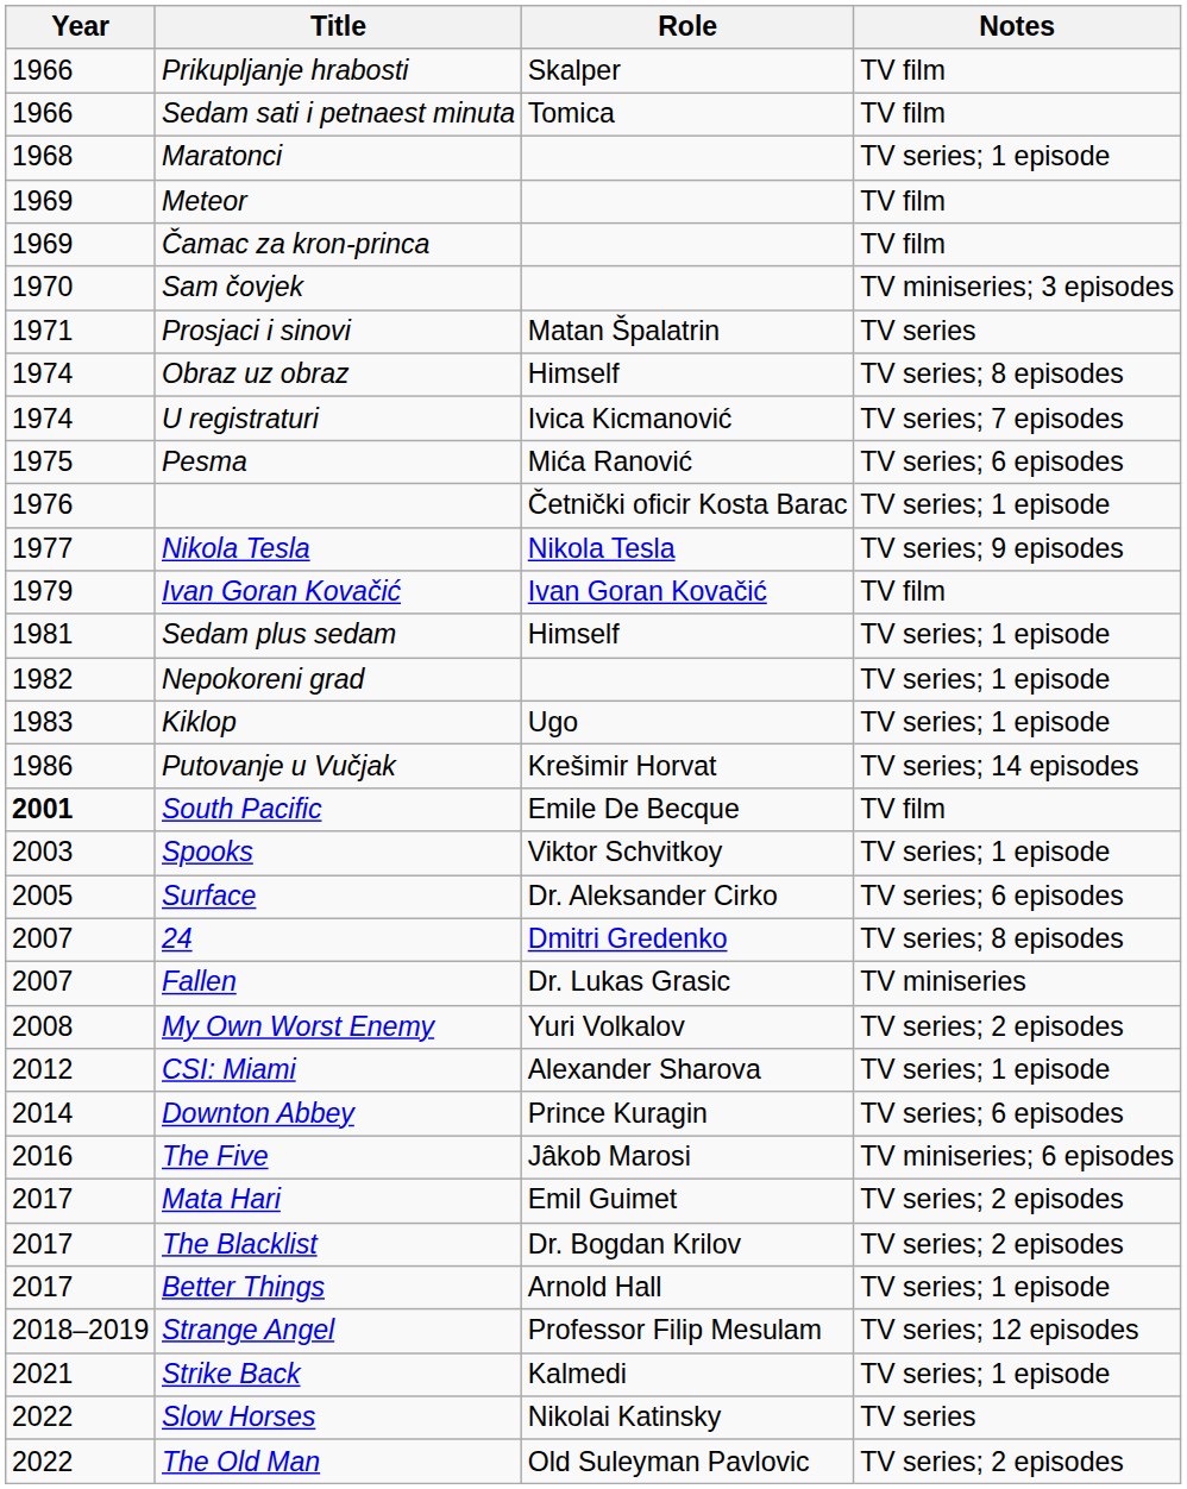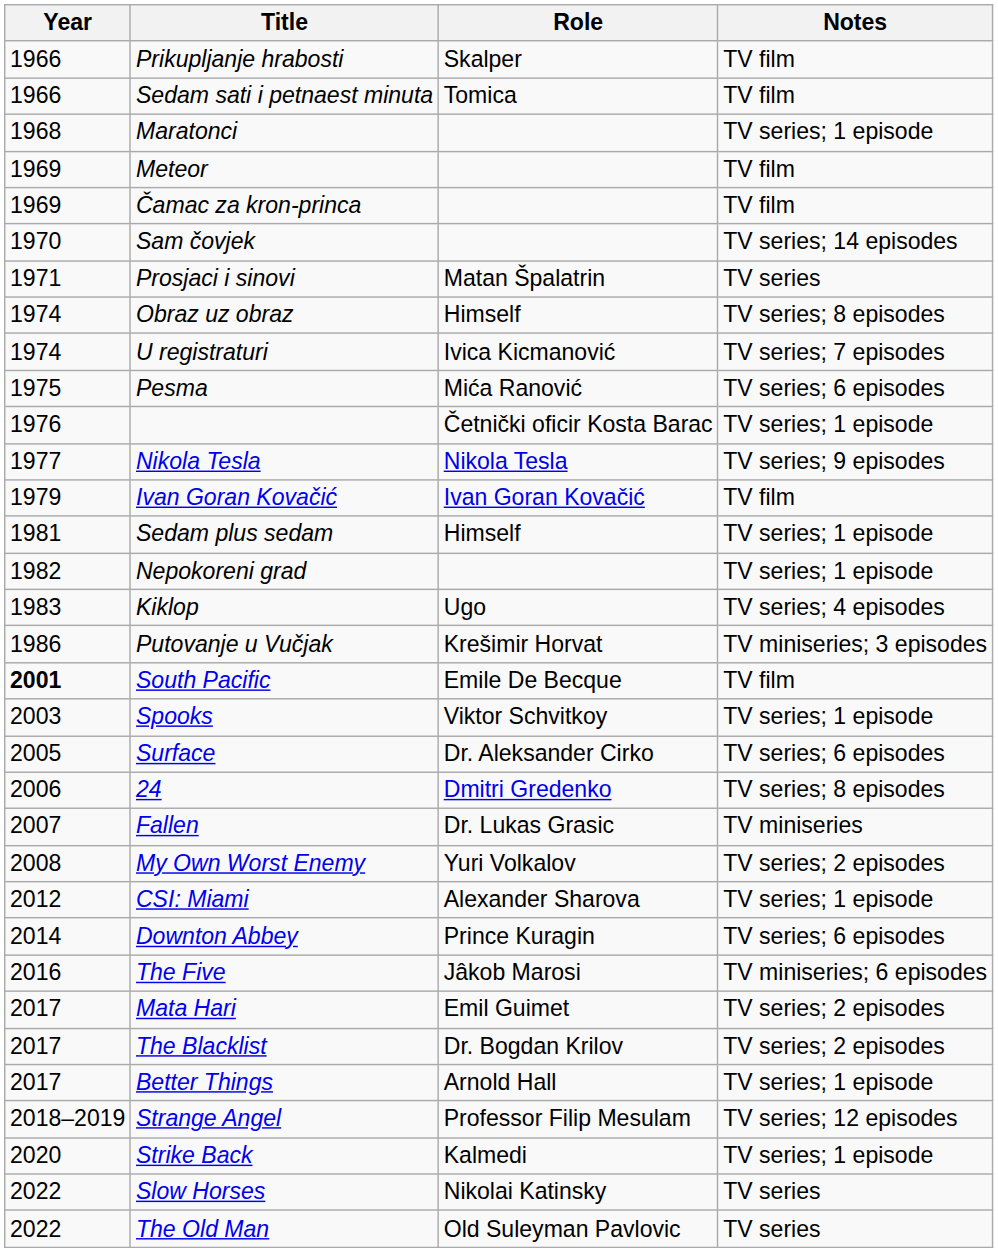Sam čovjek | Notes: TV miniseries; 3 episodes -> TV series; 14 episodes
Kiklop | Notes: TV series; 1 episode -> TV series; 4 episodes
Putovanje u Vučjak | Notes: TV series; 14 episodes -> TV miniseries; 3 episodes
24 | Year: 2007 -> 2006
Strike Back | Year: 2021 -> 2020
The Old Man | Notes: TV series; 2 episodes -> TV series
